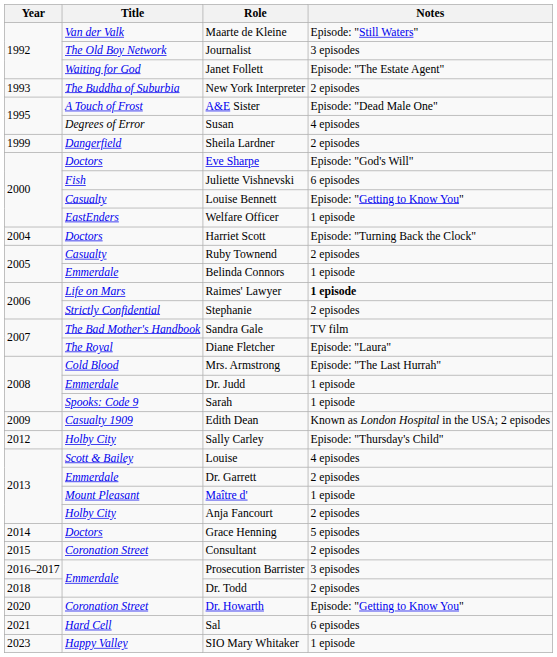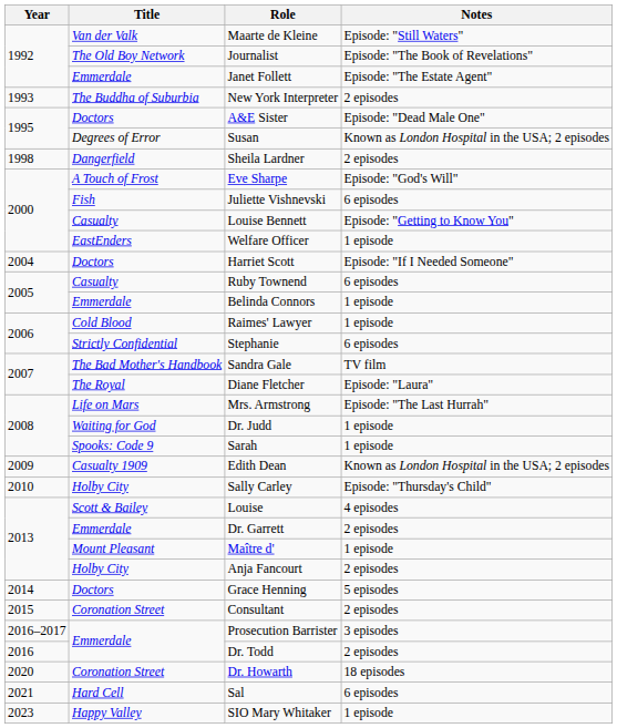Journalist | Notes: 3 episodes -> Episode: "The Book of Revelations"
Janet Follett | Title: Waiting for God -> Emmerdale
A&E Sister | Title: A Touch of Frost -> Doctors
Susan | Notes: 4 episodes -> Known as London Hospital in the USA; 2 episodes
Sheila Lardner | Year: 1999 -> 1998
Eve Sharpe | Title: Doctors -> A Touch of Frost
Harriet Scott | Notes: Episode: "Turning Back the Clock" -> Episode: "If I Needed Someone"
Ruby Townend | Notes: 2 episodes -> 6 episodes
Raimes' Lawyer | Title: Life on Mars -> Cold Blood
Raimes' Lawyer | Notes: bold -> normal
Stephanie | Notes: 2 episodes -> 6 episodes
Mrs. Armstrong | Title: Cold Blood -> Life on Mars
Dr. Judd | Title: Emmerdale -> Waiting for God
Sally Carley | Year: 2012 -> 2010
Dr. Todd | Year: 2018 -> 2016
Dr. Howarth | Notes: Episode: "Getting to Know You" -> 18 episodes
